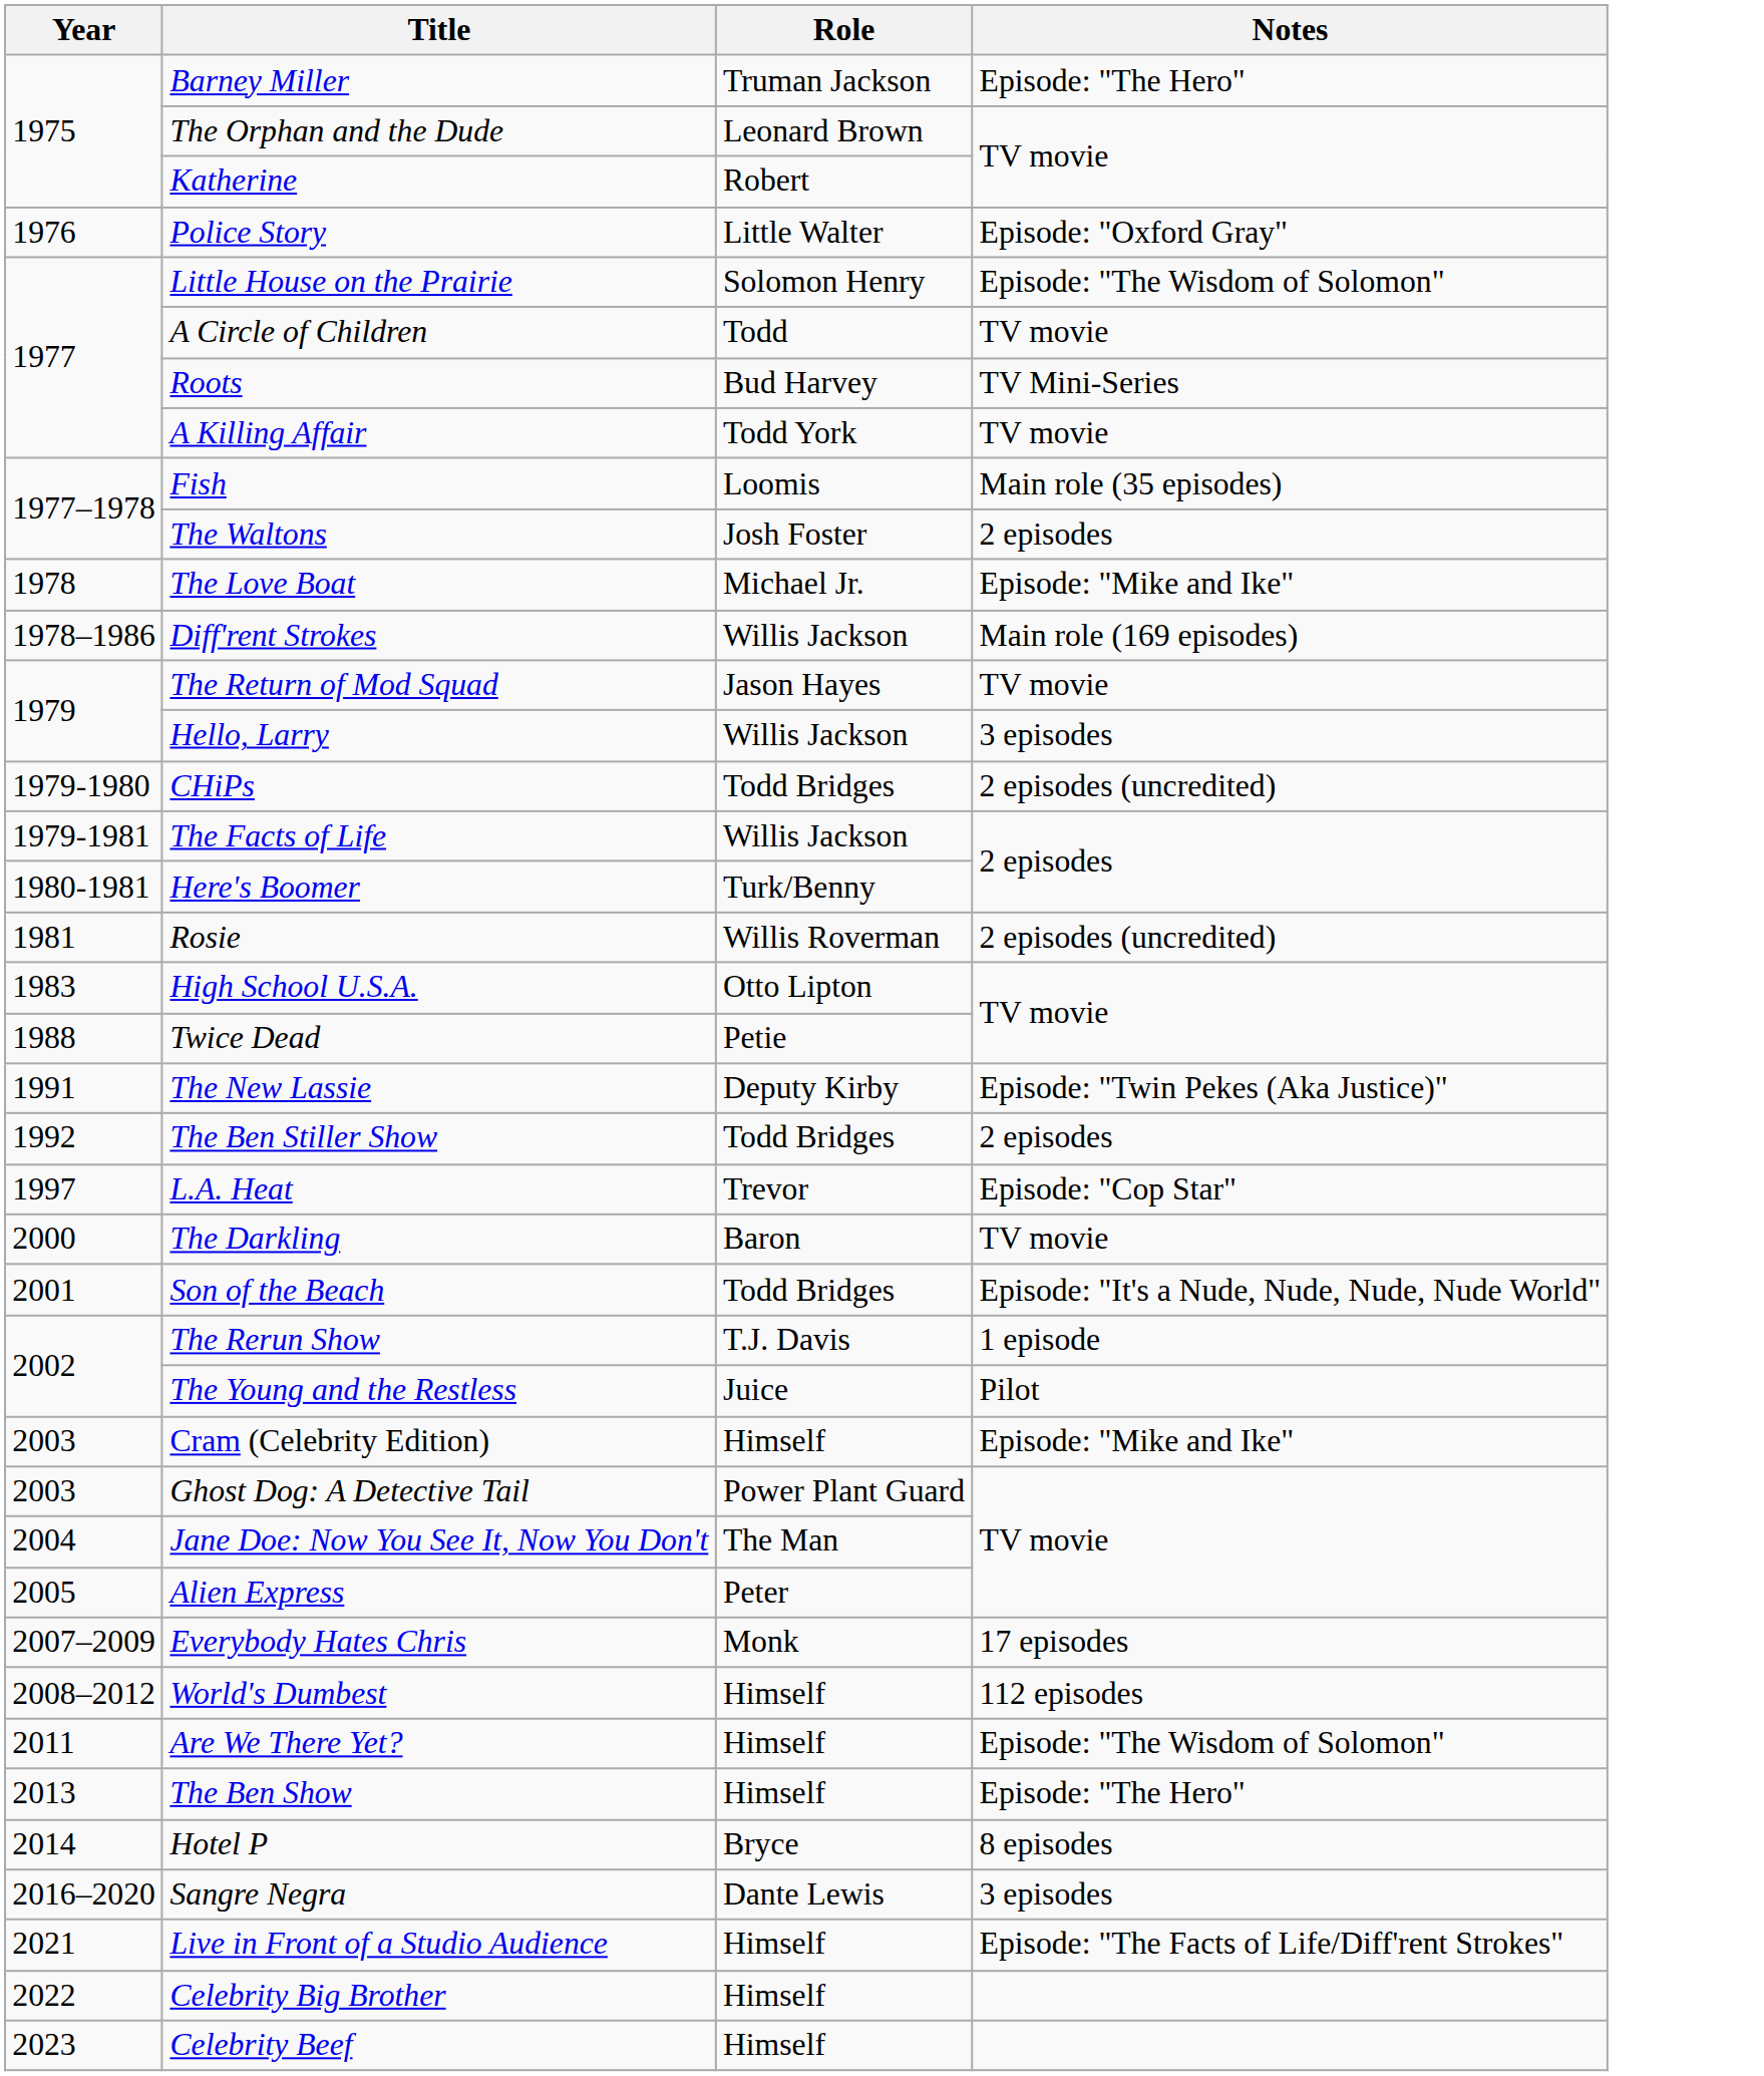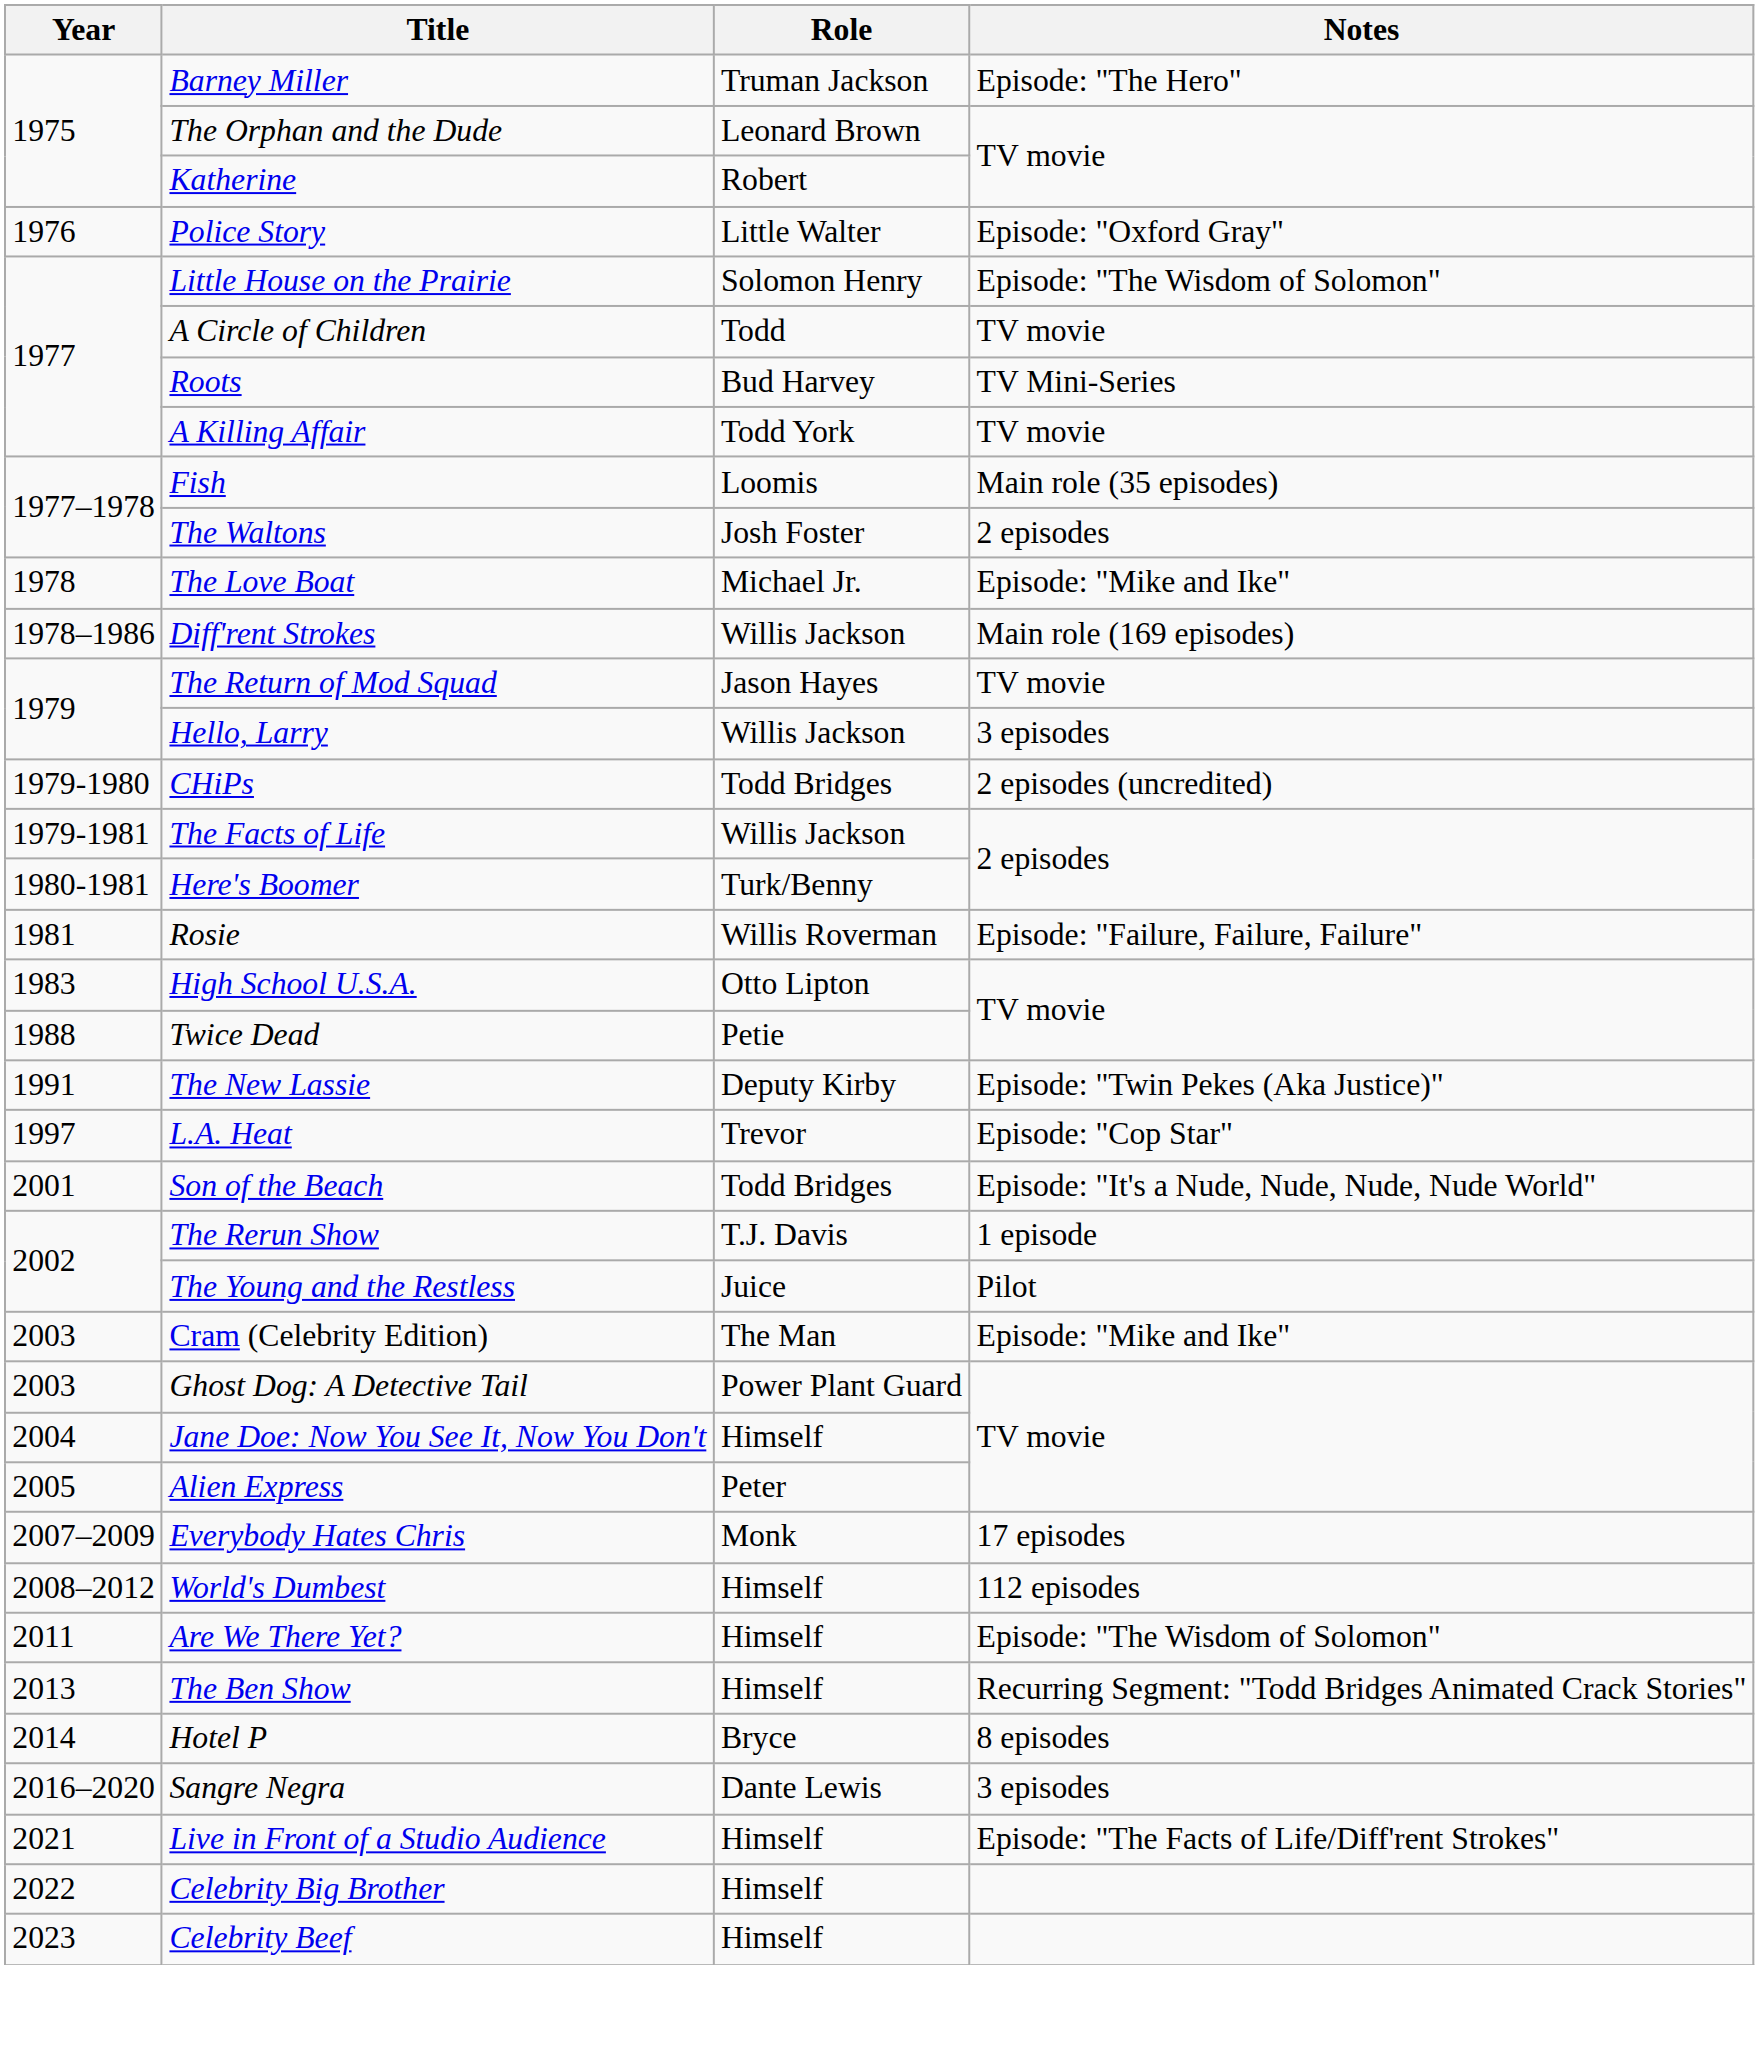Rosie | Notes: 2 episodes (uncredited) -> Episode: "Failure, Failure, Failure"
- row: 1992 | The Ben Stiller Show | Todd Bridges | 2 episodes
- row: 2000 | The Darkling | Baron | TV movie
Cram (Celebrity Edition) | Role: Himself -> The Man
Jane Doe: Now You See It, Now You Don't | Role: The Man -> Himself
The Ben Show | Notes: Episode: "The Hero" -> Recurring Segment: "Todd Bridges Animated Crack Stories"
